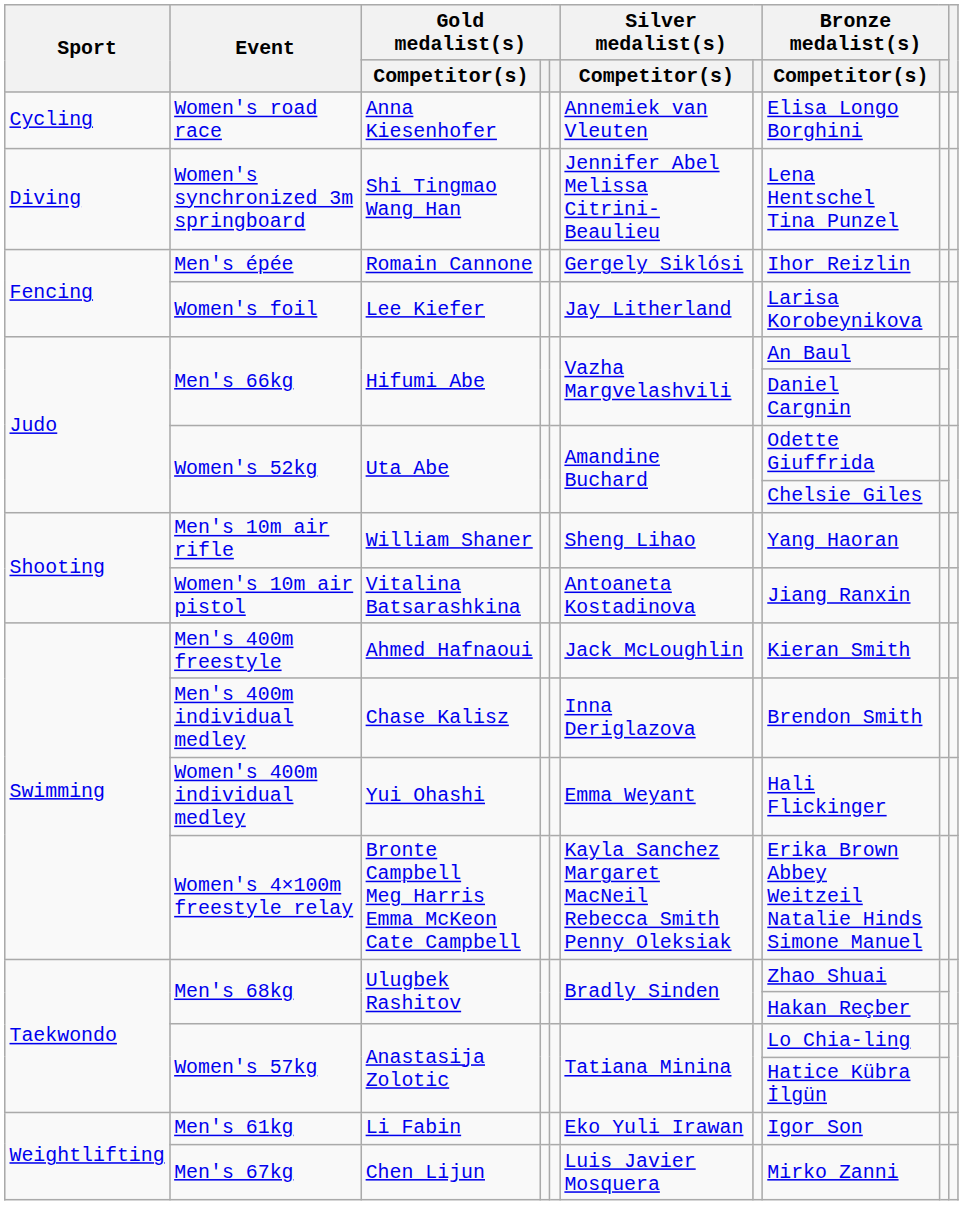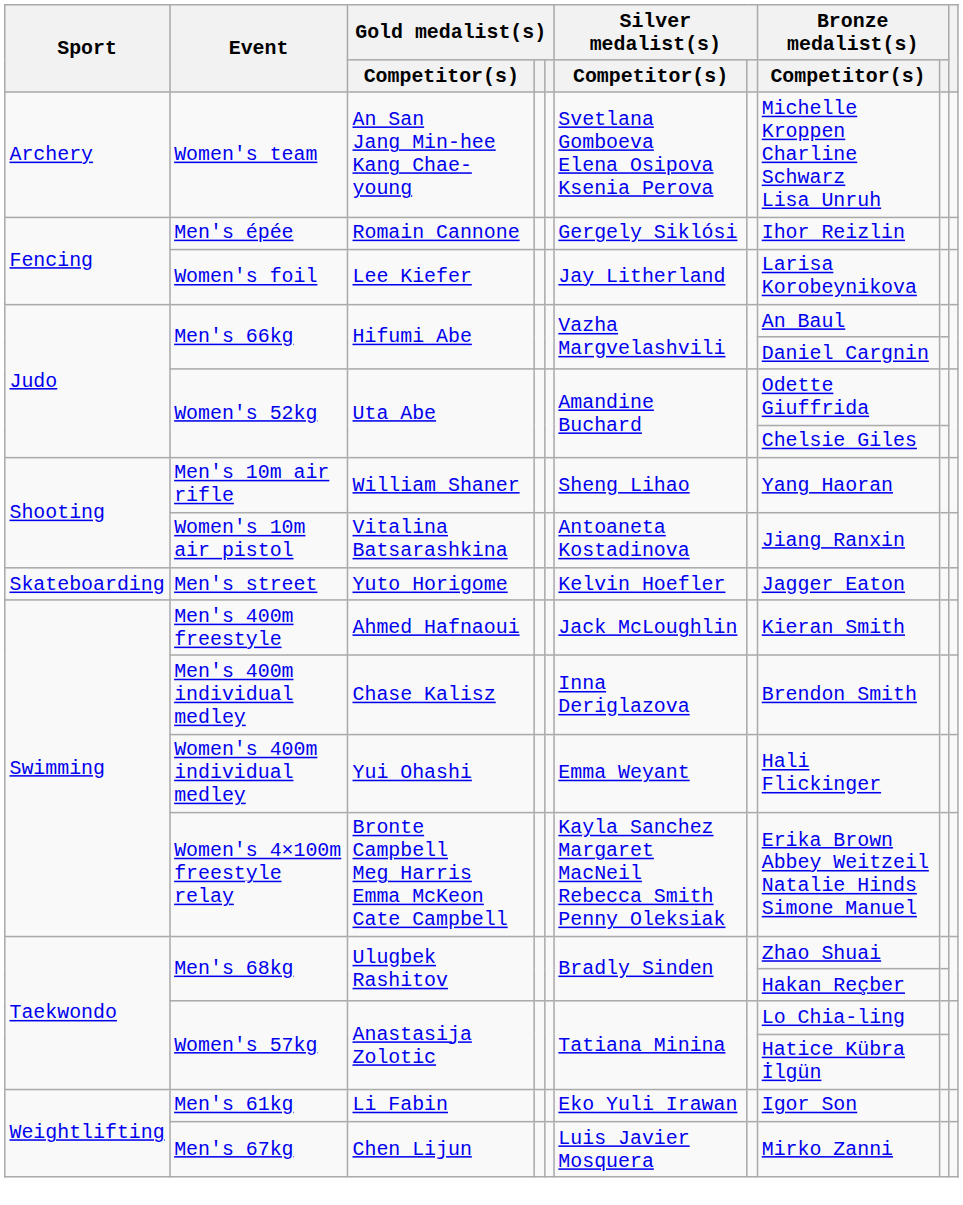+ row: Archery | Women's team | An San Jang Min-hee Kang Chae-young | Svetlana Gomboeva Elena Osipova Ksenia Perova | Michelle Kroppen Charline Schwarz Lisa Unruh
- row: Cycling | Women's road race | Anna Kiesenhofer | Annemiek van Vleuten | Elisa Longo Borghini
- row: Diving | Women's synchronized 3m springboard | Shi Tingmao Wang Han | Jennifer Abel Melissa Citrini-Beaulieu | Lena Hentschel Tina Punzel
+ row: Skateboarding | Men's street | Yuto Horigome | Kelvin Hoefler | Jagger Eaton
